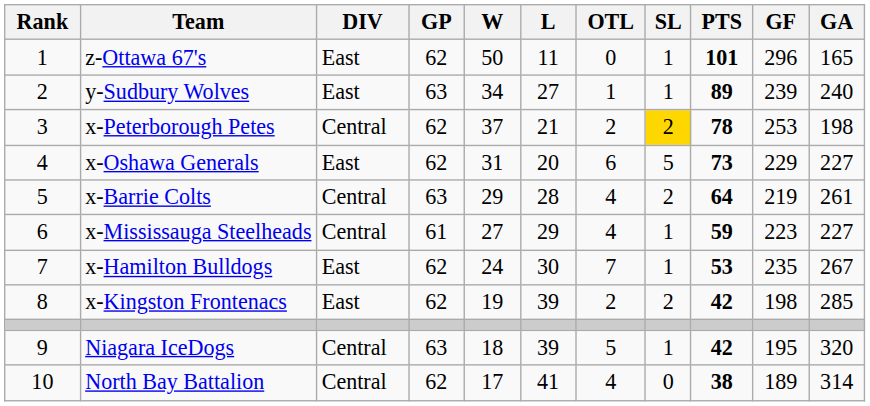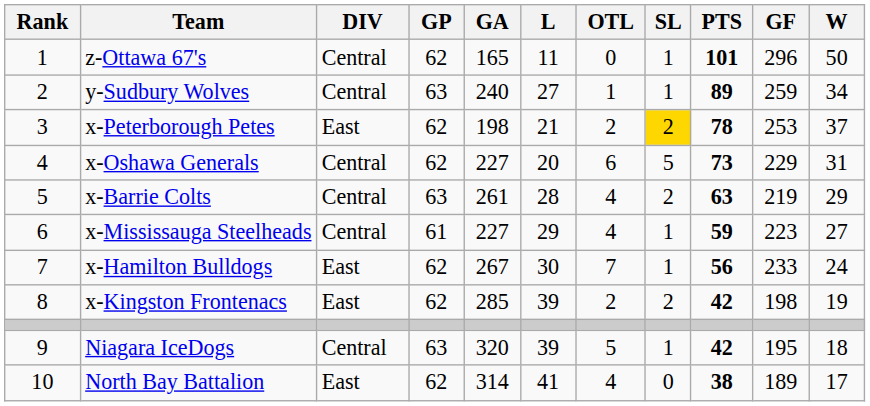columns swapped: W <-> GA
z-Ottawa 67's | DIV: East -> Central
y-Sudbury Wolves | DIV: East -> Central
y-Sudbury Wolves | GF: 239 -> 259
x-Peterborough Petes | DIV: Central -> East
x-Oshawa Generals | DIV: East -> Central
x-Barrie Colts | PTS: 64 -> 63
x-Hamilton Bulldogs | PTS: 53 -> 56
x-Hamilton Bulldogs | GF: 235 -> 233
North Bay Battalion | DIV: Central -> East
